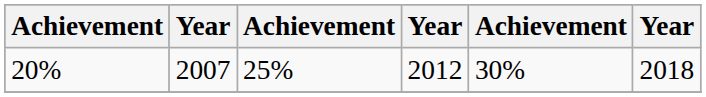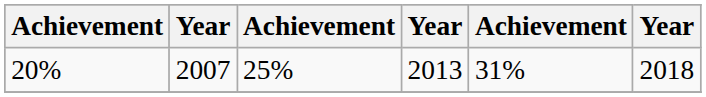20% | column 4: 2012 -> 2013
20% | column 5: 30% -> 31%
